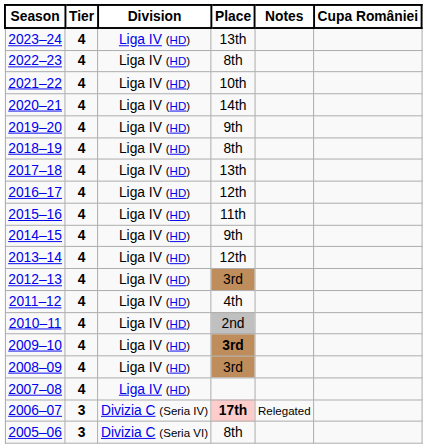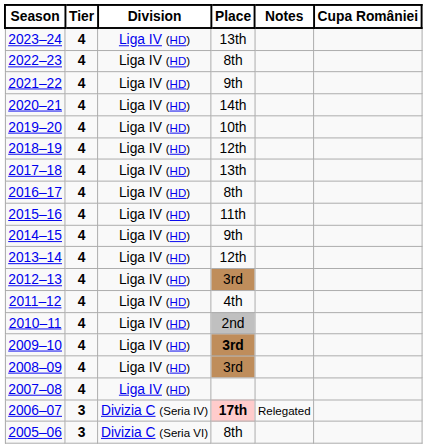2021–22 | Place: 10th -> 9th
2019–20 | Place: 9th -> 10th
2018–19 | Place: 8th -> 12th
2016–17 | Place: 12th -> 8th
